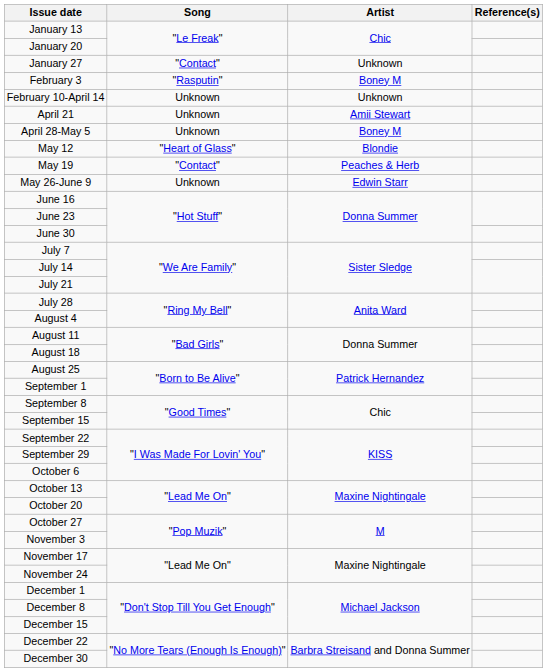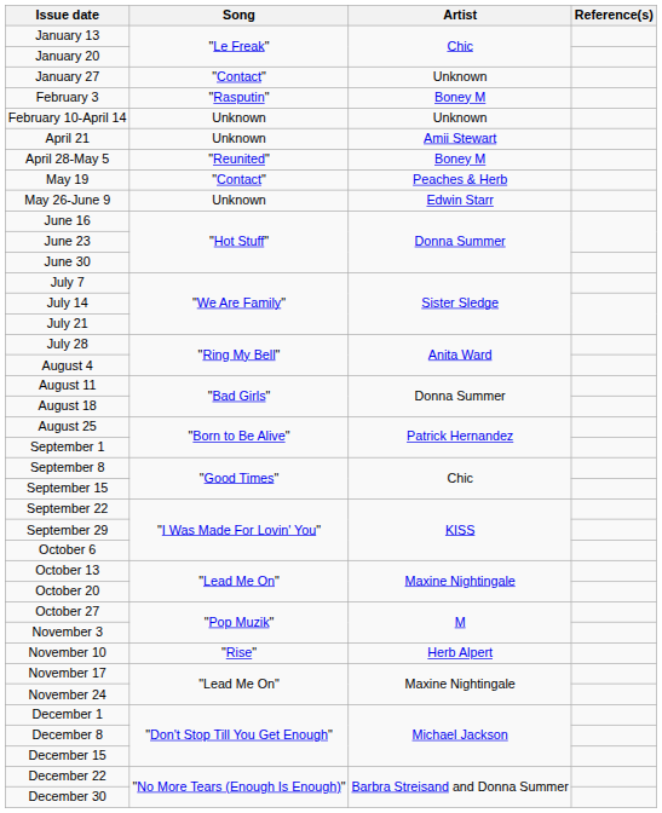April 28-May 5 | Song: Unknown -> "Reunited"
- row: May 12 | "Heart of Glass" | Blondie
+ row: November 10 | "Rise" | Herb Alpert
